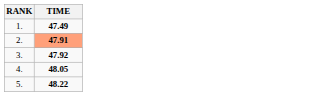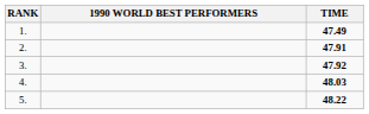+ column: 1990 WORLD BEST PERFORMERS
2. | TIME: lightsalmon background -> no background
4. | TIME: 48.05 -> 48.03
